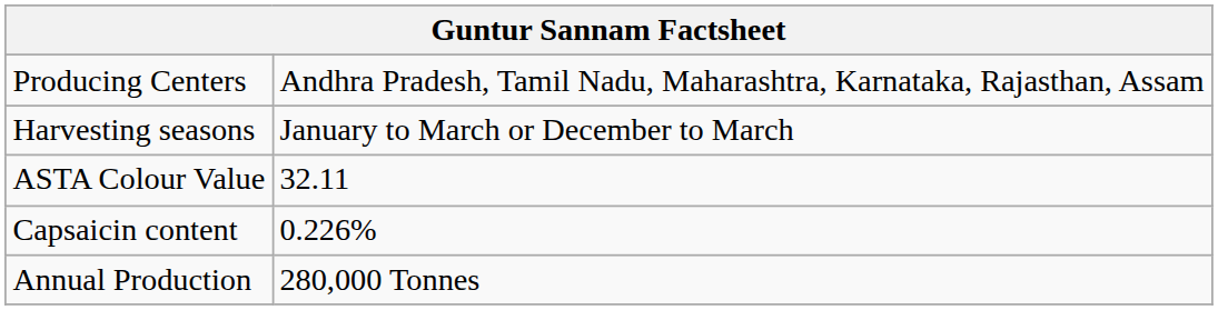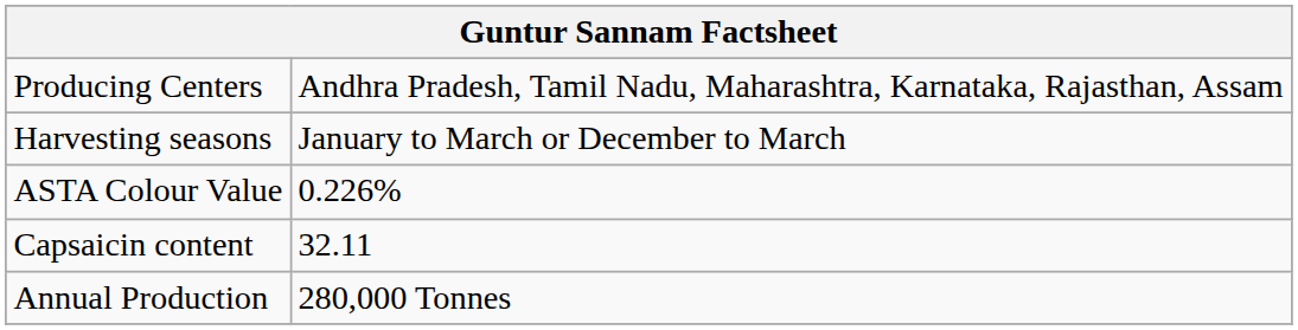ASTA Colour Value | column 2: 32.11 -> 0.226%
Capsaicin content | column 2: 0.226% -> 32.11
